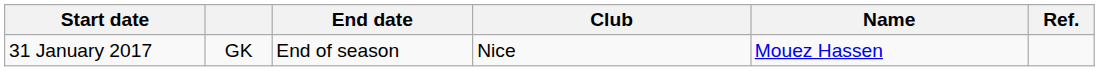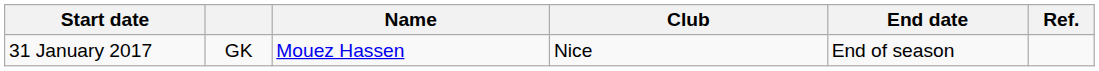columns swapped: Name <-> End date
